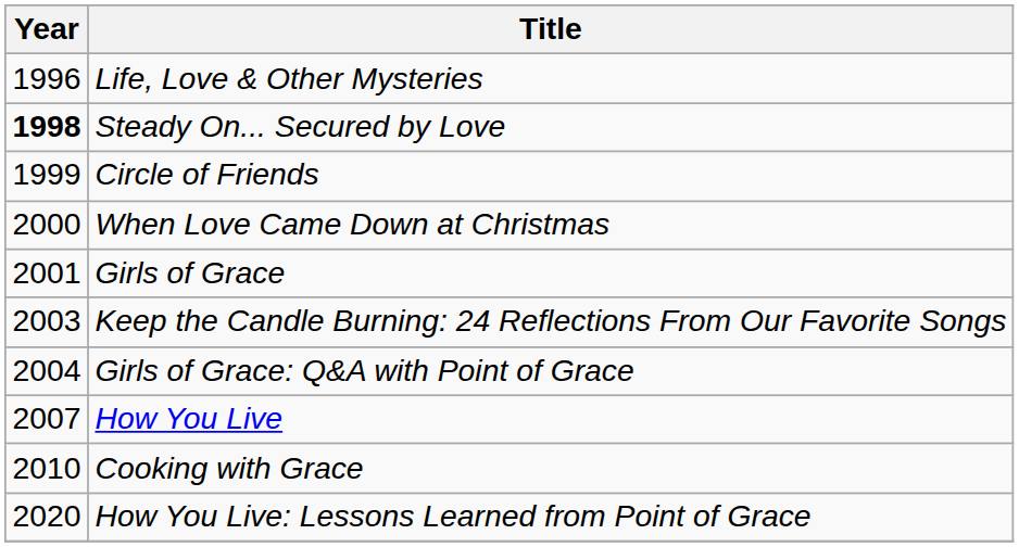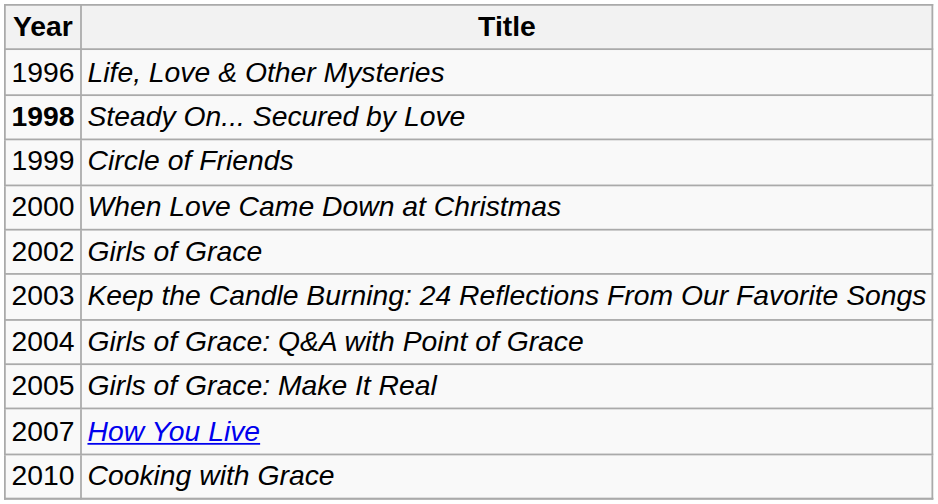Girls of Grace | Year: 2001 -> 2002
+ row: 2005 | Girls of Grace: Make It Real
- row: 2020 | How You Live: Lessons Learned from Point of Grace
